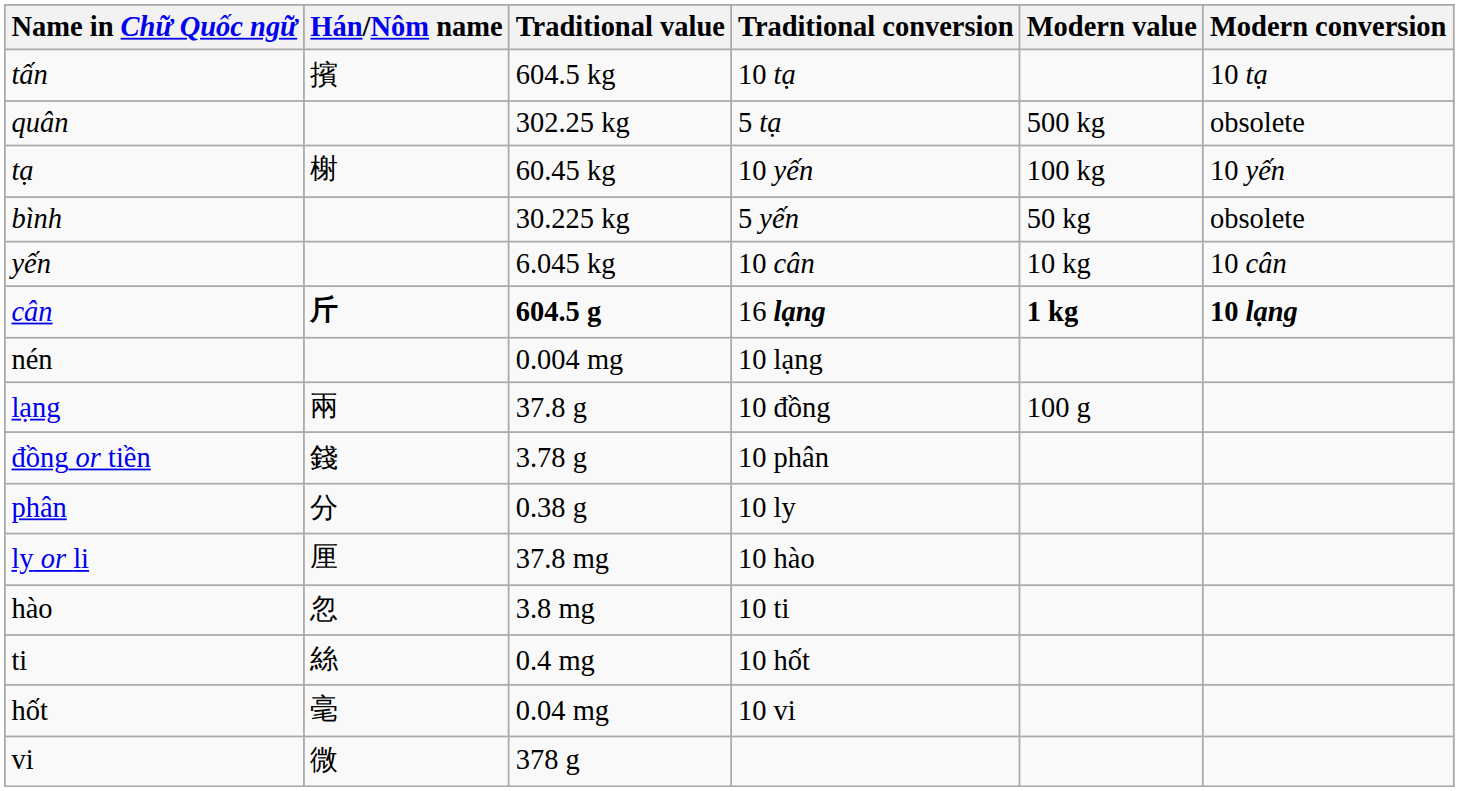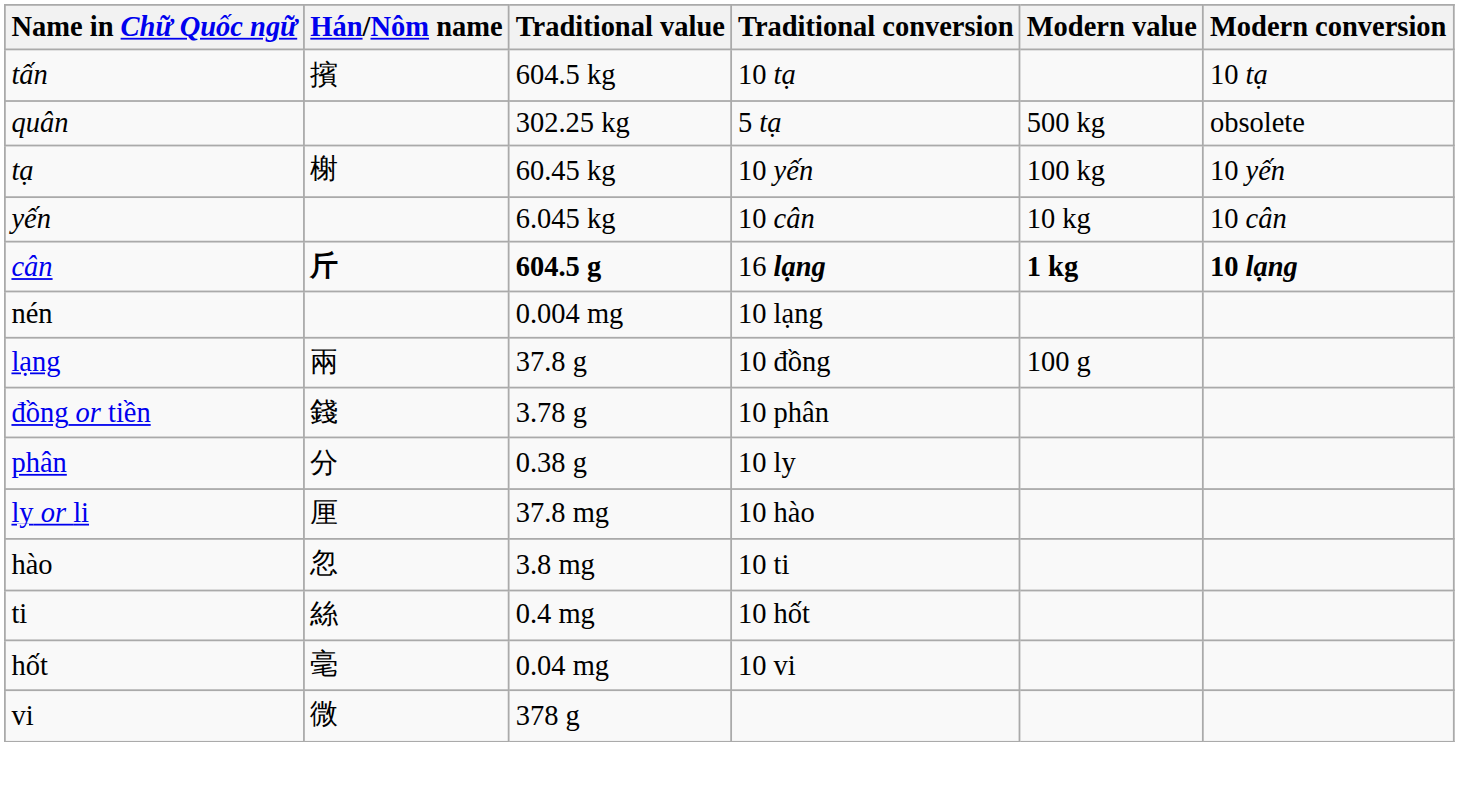- row: bình | 30.225 kg | 5 yến | 50 kg | obsolete
